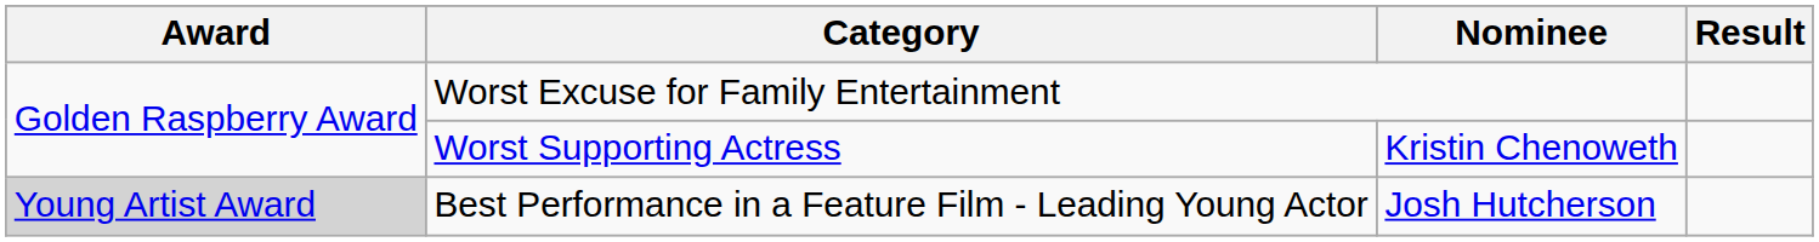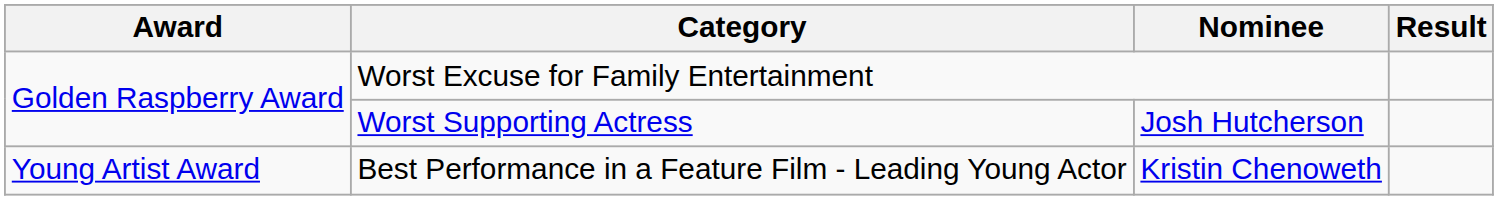Worst Supporting Actress | Nominee: Kristin Chenoweth -> Josh Hutcherson
Best Performance in a Feature Film - Leading Young Actor | Award: lightgrey background -> no background
Best Performance in a Feature Film - Leading Young Actor | Nominee: Josh Hutcherson -> Kristin Chenoweth
